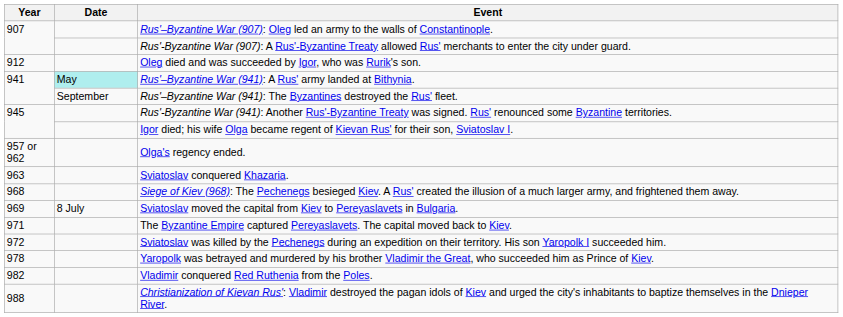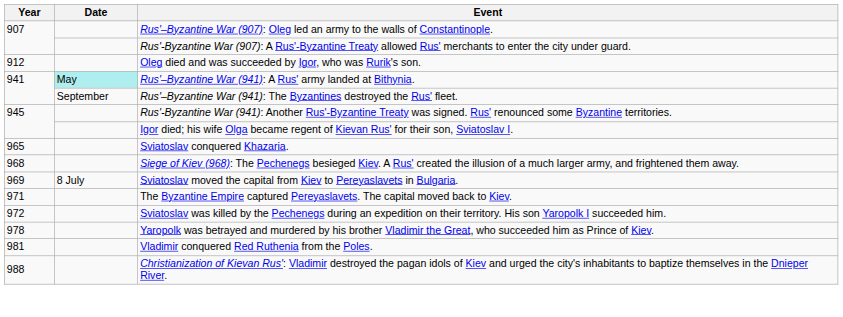- row: 957 or 962 | Olga's regency ended.
Sviatoslav conquered Khazaria. | Year: 963 -> 965
Vladimir conquered Red Ruthenia from the Poles. | Year: 982 -> 981
